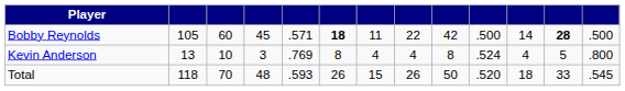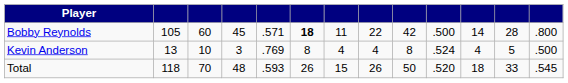Bobby Reynolds | column 12: bold -> normal
Bobby Reynolds | column 13: .500 -> .800
Kevin Anderson | column 13: .800 -> .500
